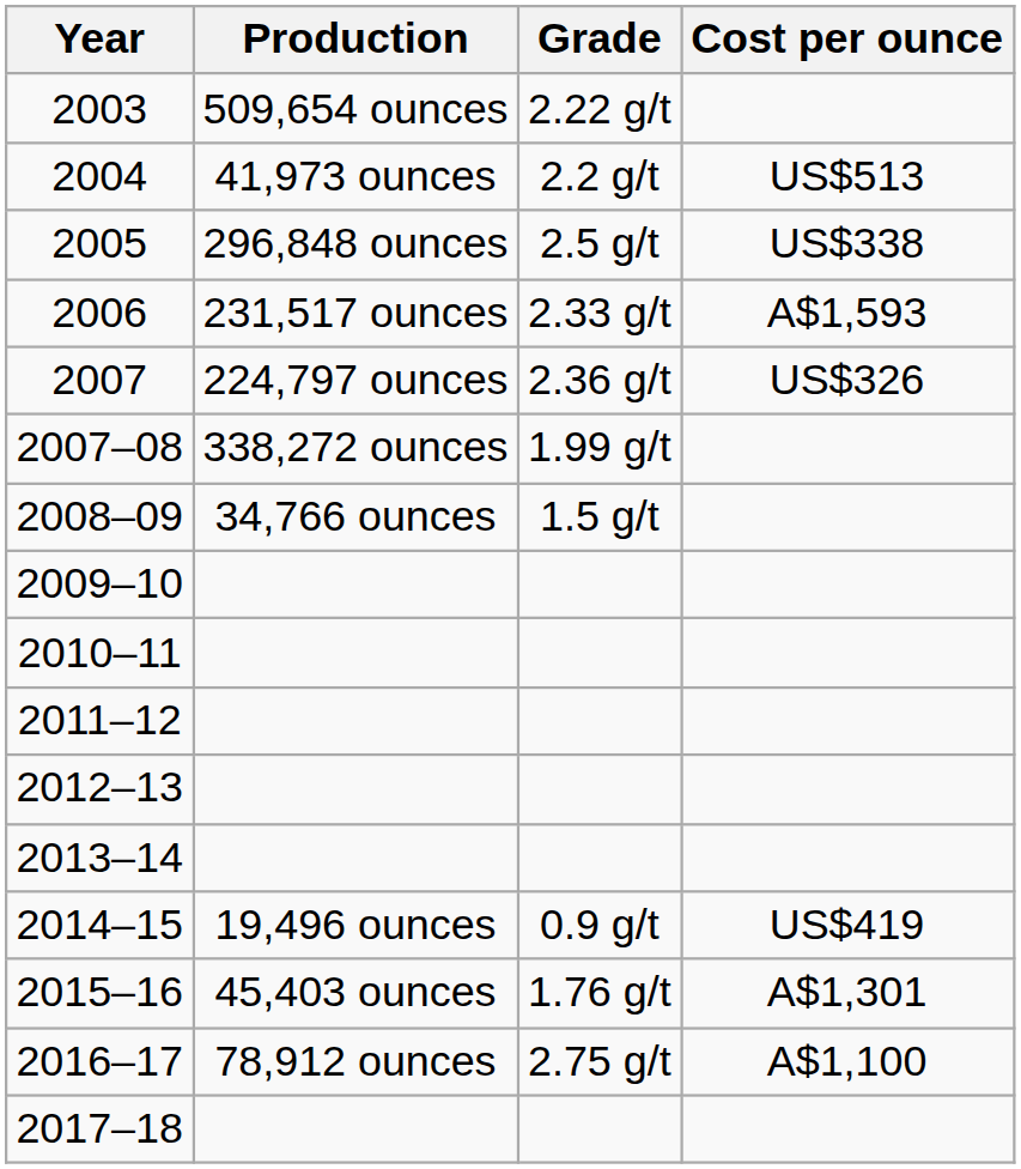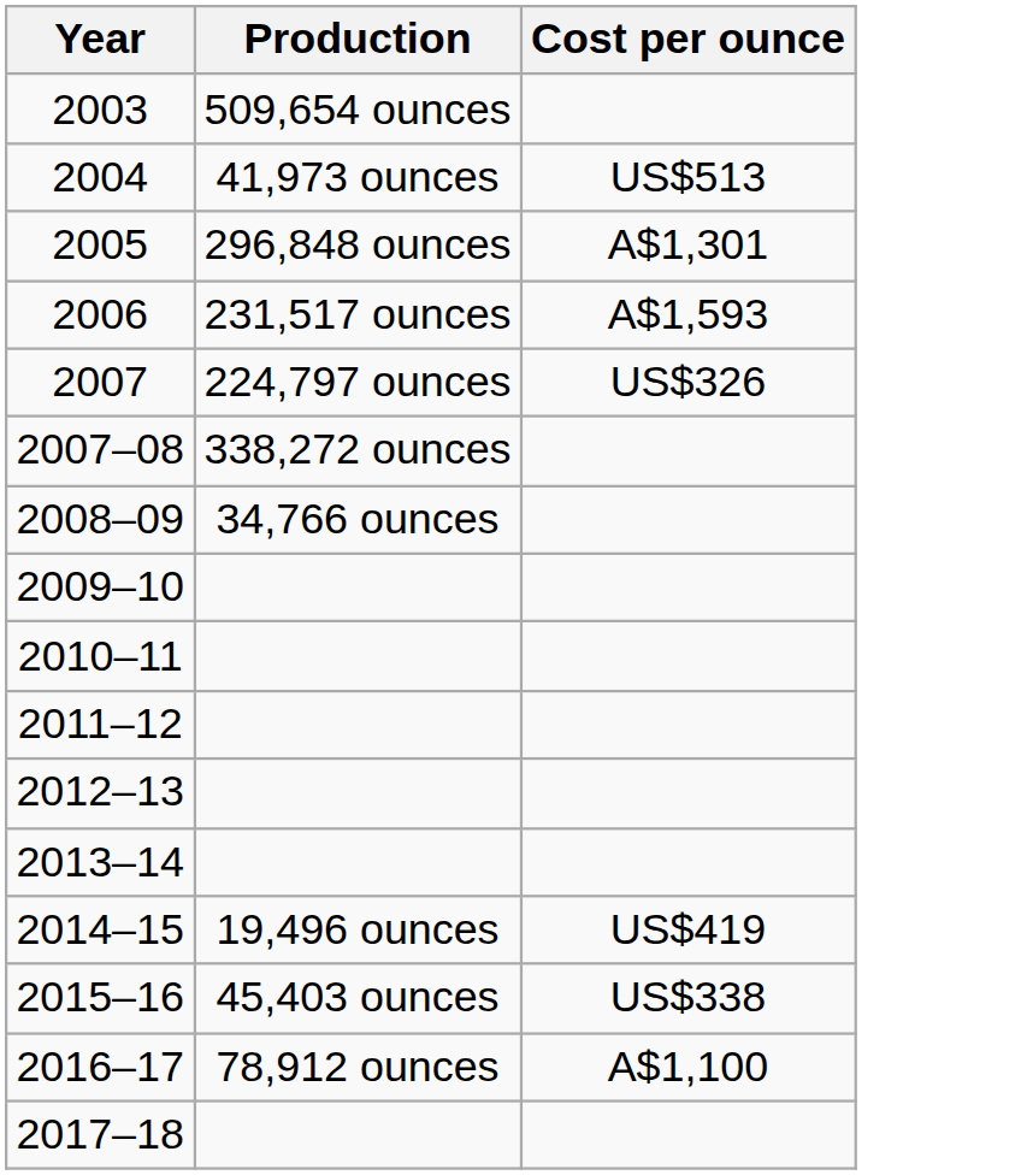- column: Grade | 2.22 g/t | 2.2 g/t | 2.5 g/t | 2.33 g/t | 2.36 g/t | 1.99 g/t | 1.5 g/t | 0.9 g/t | 1.76 g/t | 2.75 g/t
2005 | Cost per ounce: US$338 -> A$1,301
2015–16 | Cost per ounce: A$1,301 -> US$338
